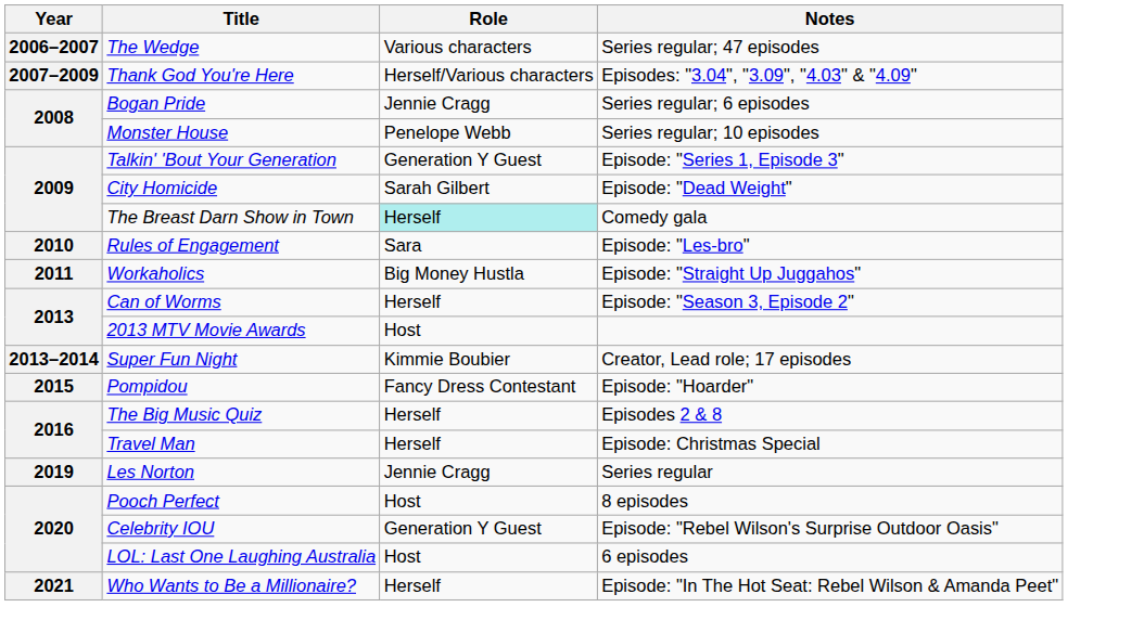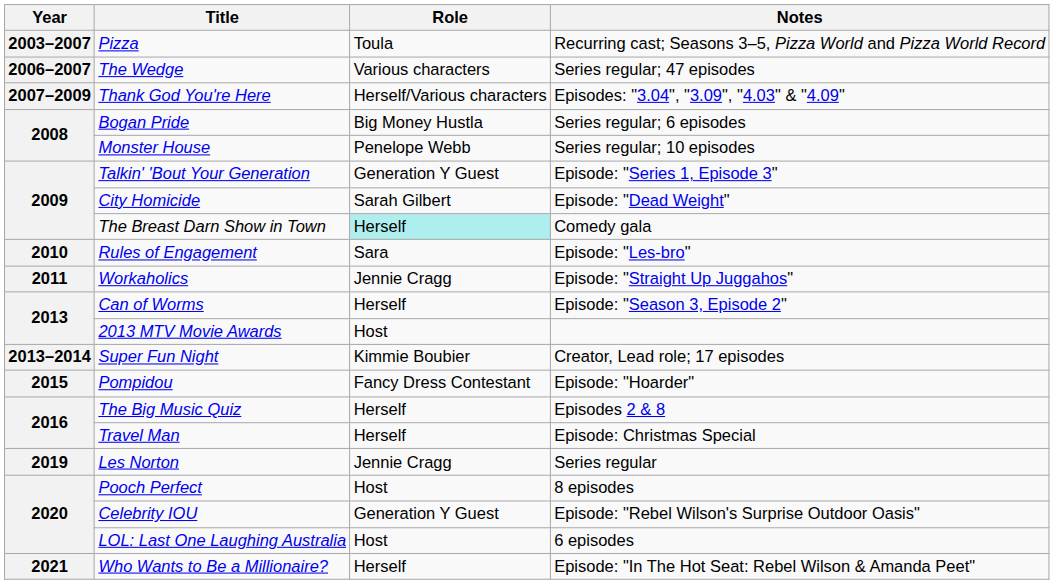+ row: 2003–2007 | Pizza | Toula | Recurring cast; Seasons 3–5, Pizza World and Pizza World Record
Bogan Pride | Role: Jennie Cragg -> Big Money Hustla
Workaholics | Role: Big Money Hustla -> Jennie Cragg
